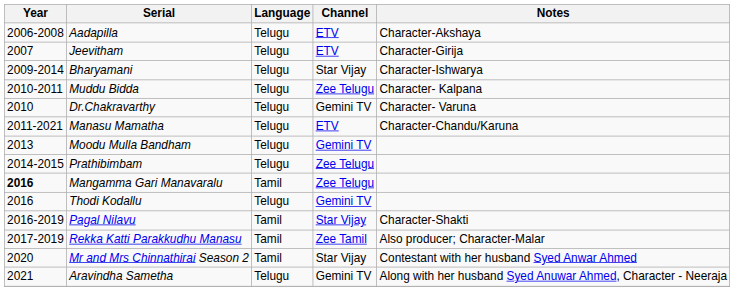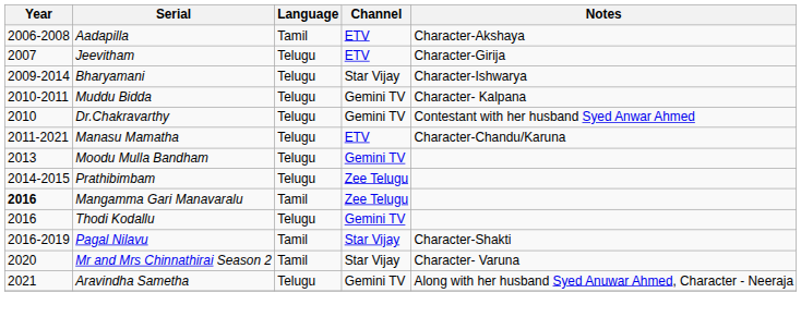Aadapilla | Language: Telugu -> Tamil
Muddu Bidda | Channel: Zee Telugu -> Gemini TV
Dr.Chakravarthy | Notes: Character- Varuna -> Contestant with her husband Syed Anwar Ahmed
- row: 2017-2019 | Rekka Katti Parakkudhu Manasu | Tamil | Zee Tamil | Also producer; Character-Malar
Mr and Mrs Chinnathirai Season 2 | Notes: Contestant with her husband Syed Anwar Ahmed -> Character- Varuna
